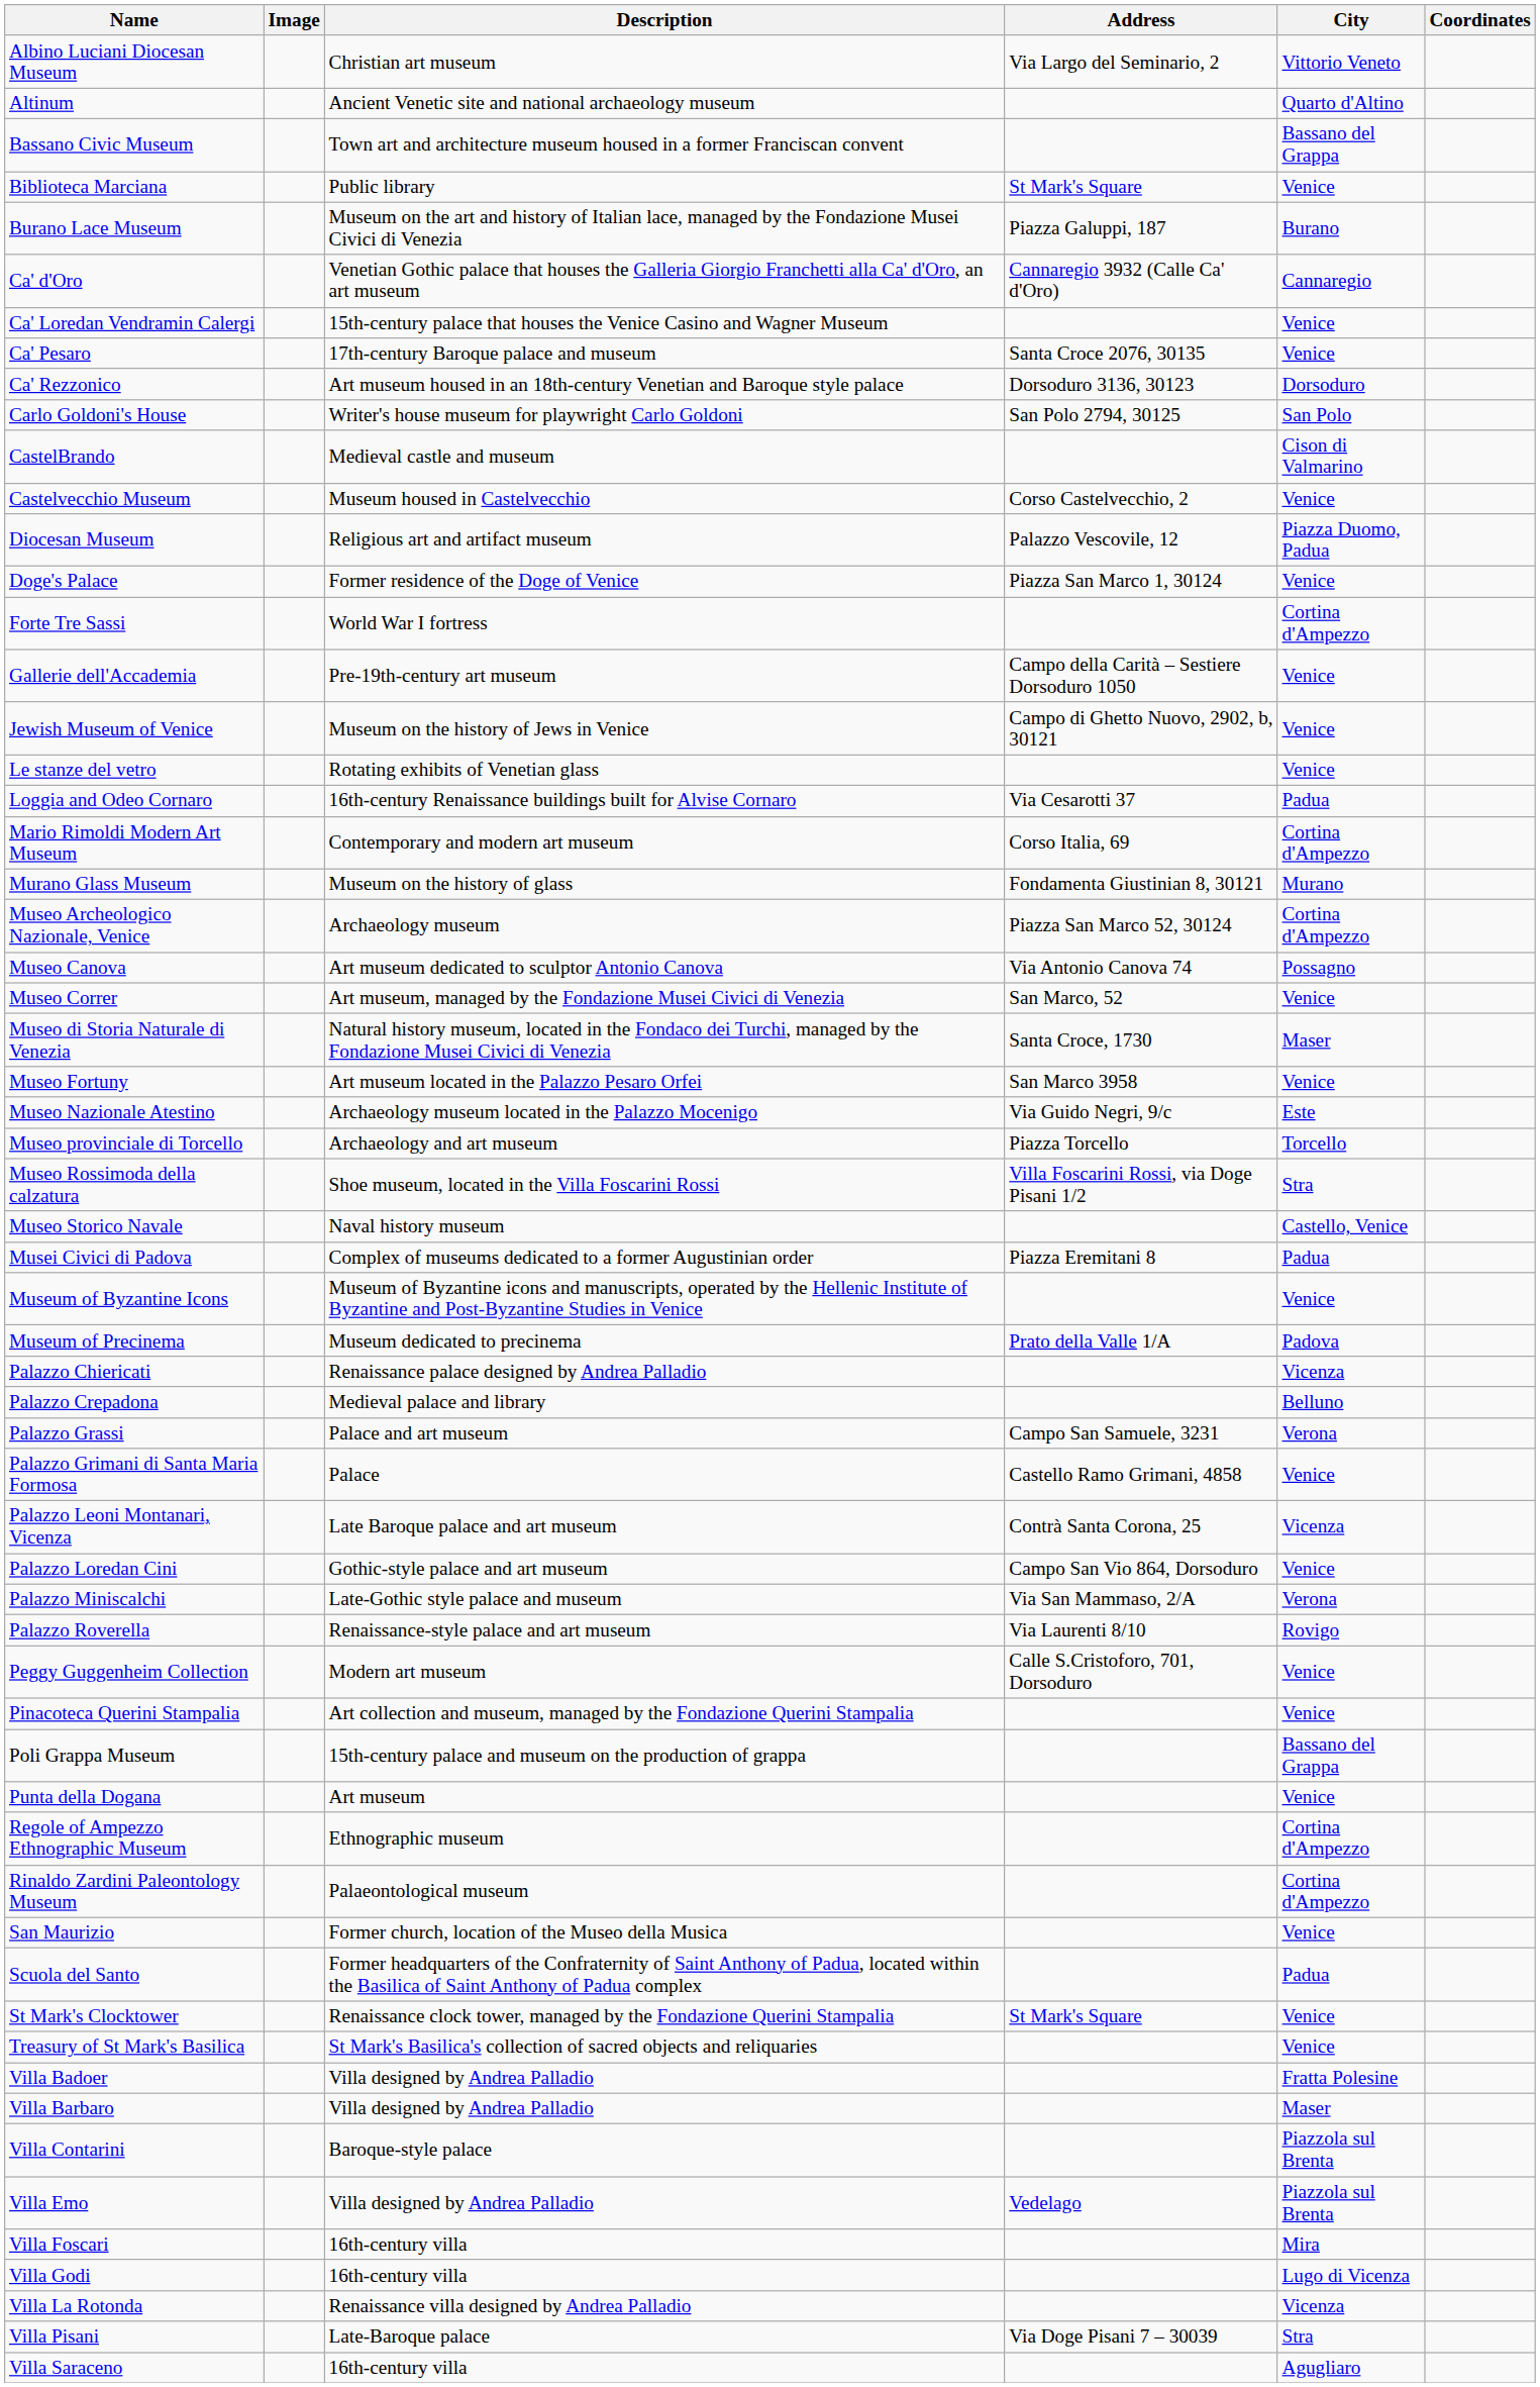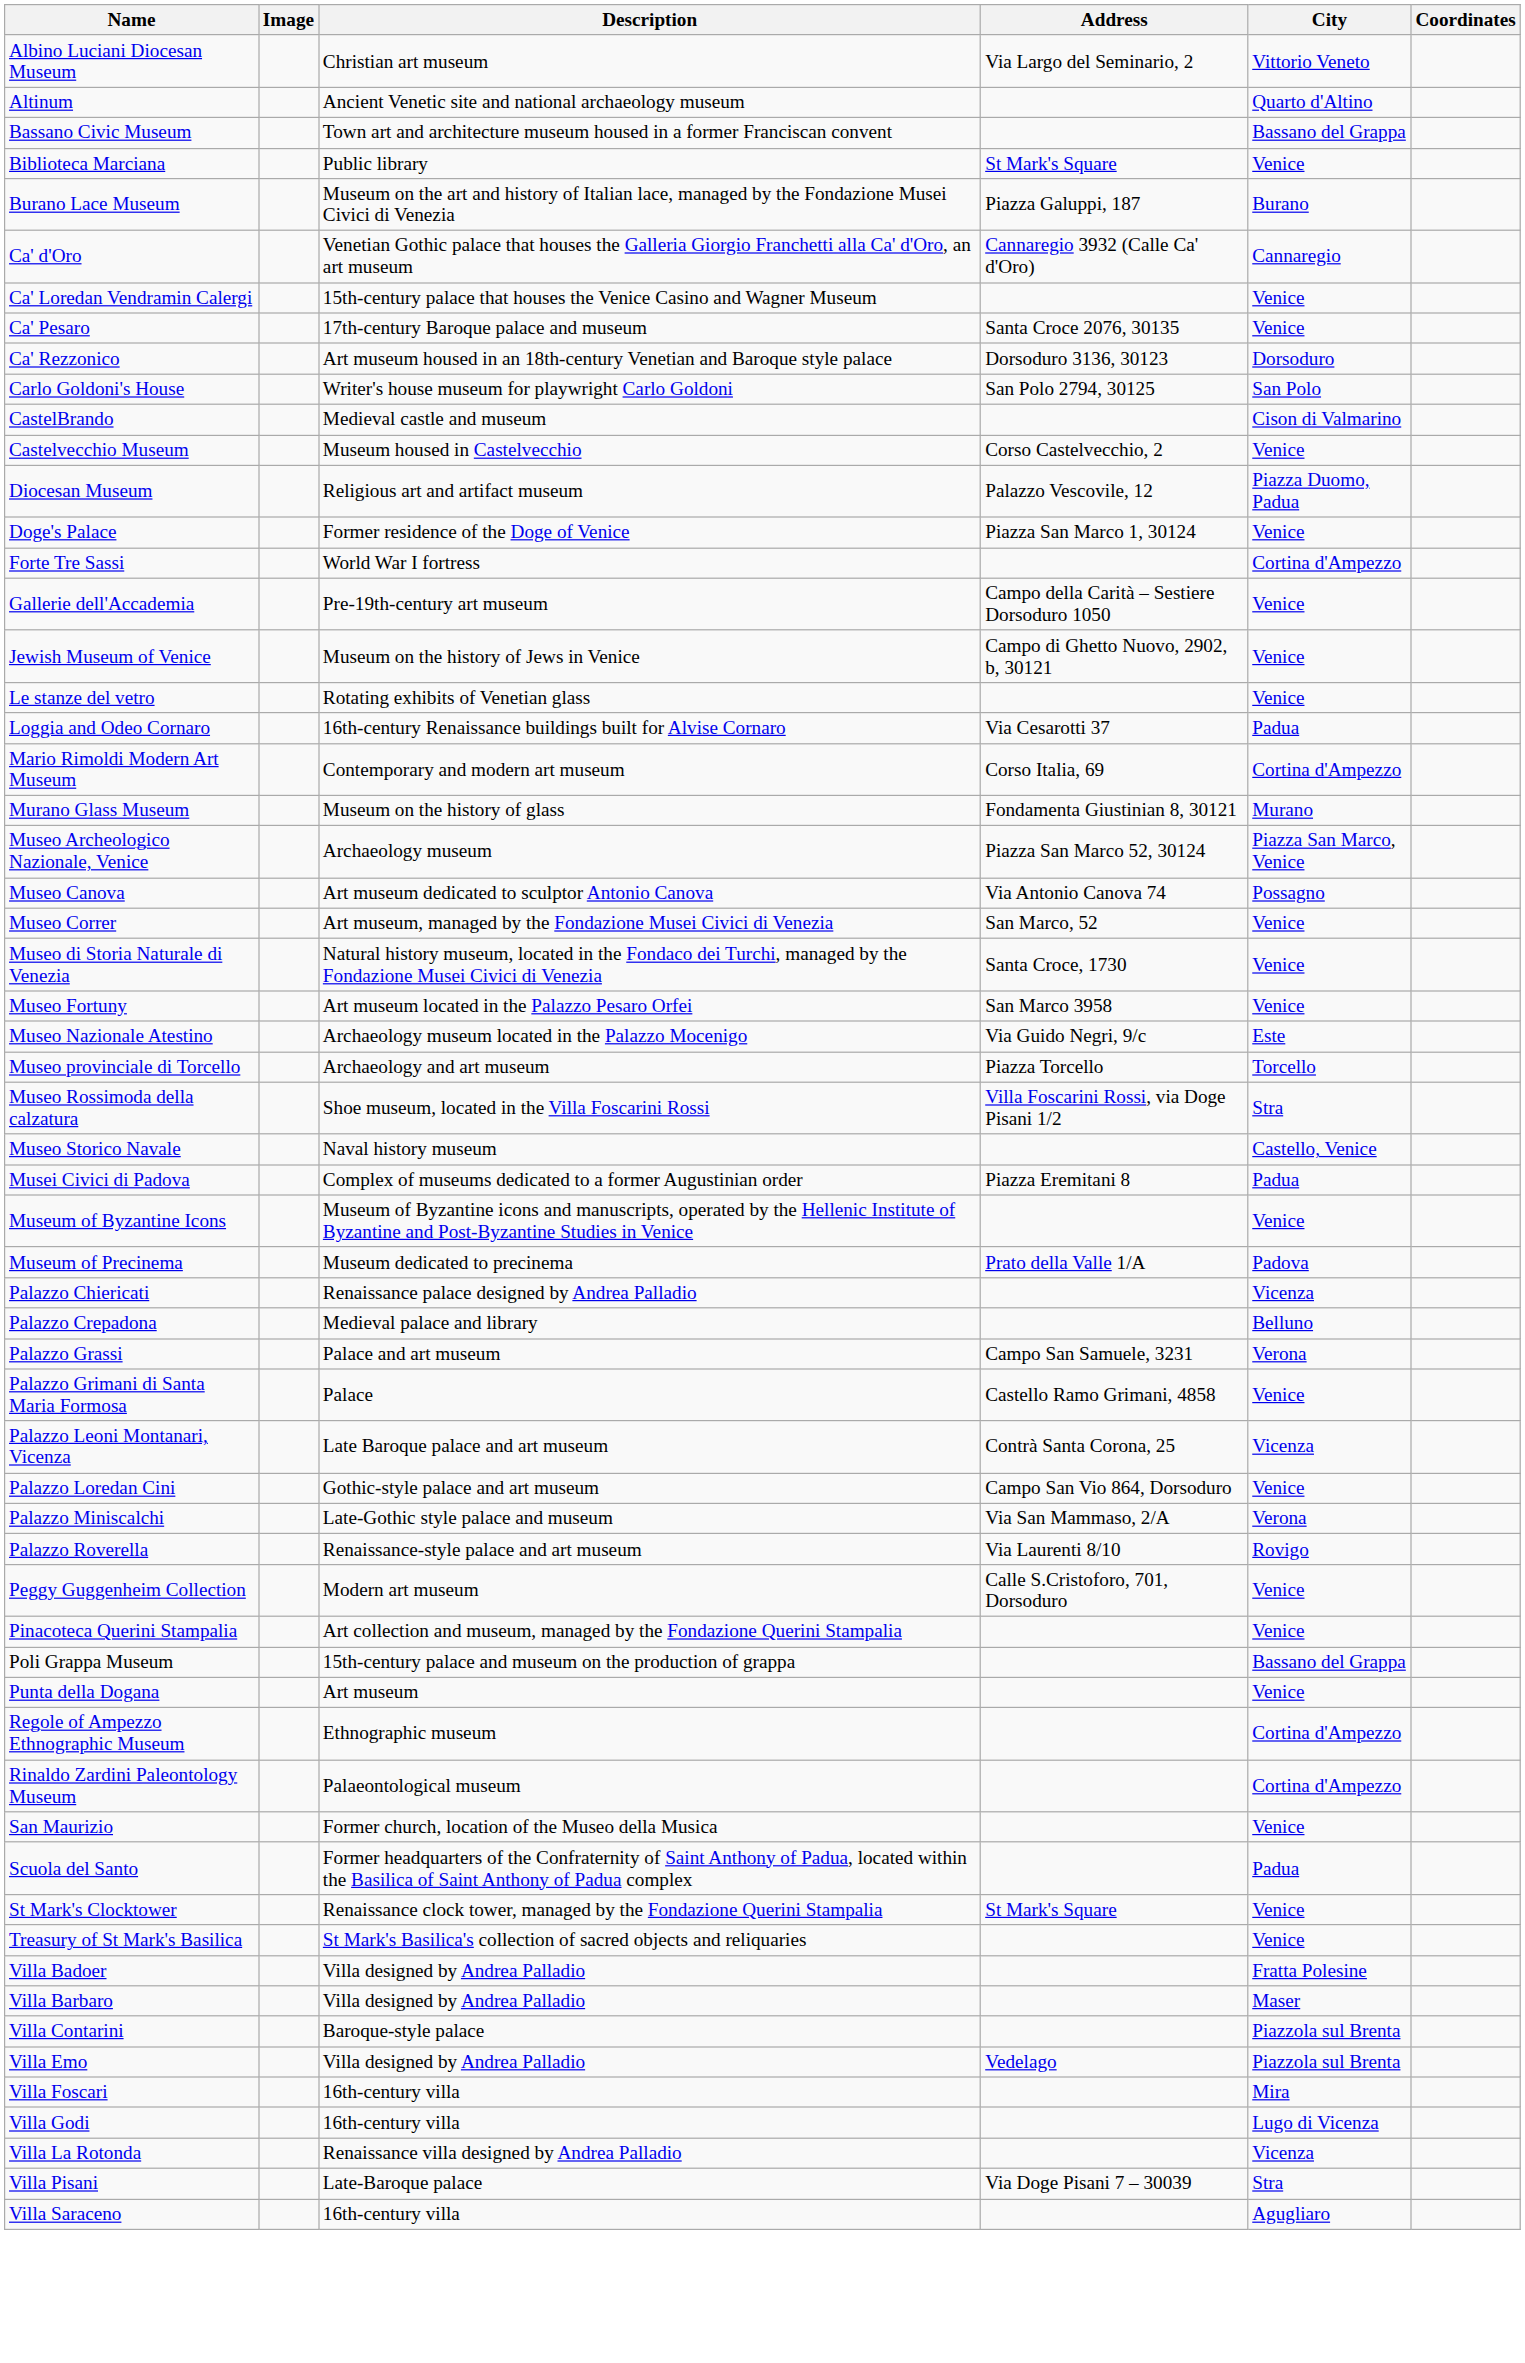Museo Archeologico Nazionale, Venice | City: Cortina d'Ampezzo -> Piazza San Marco, Venice
Museo di Storia Naturale di Venezia | City: Maser -> Venice
